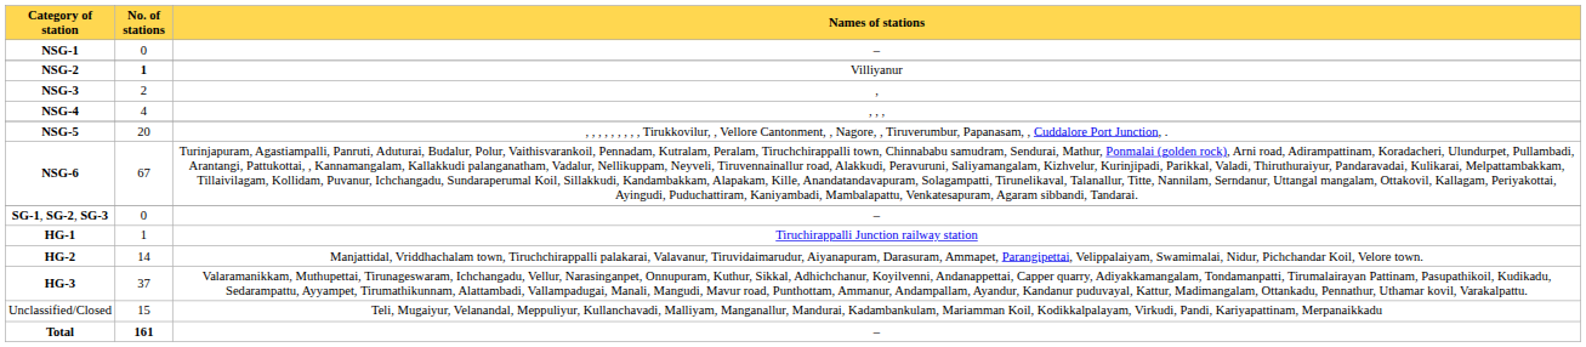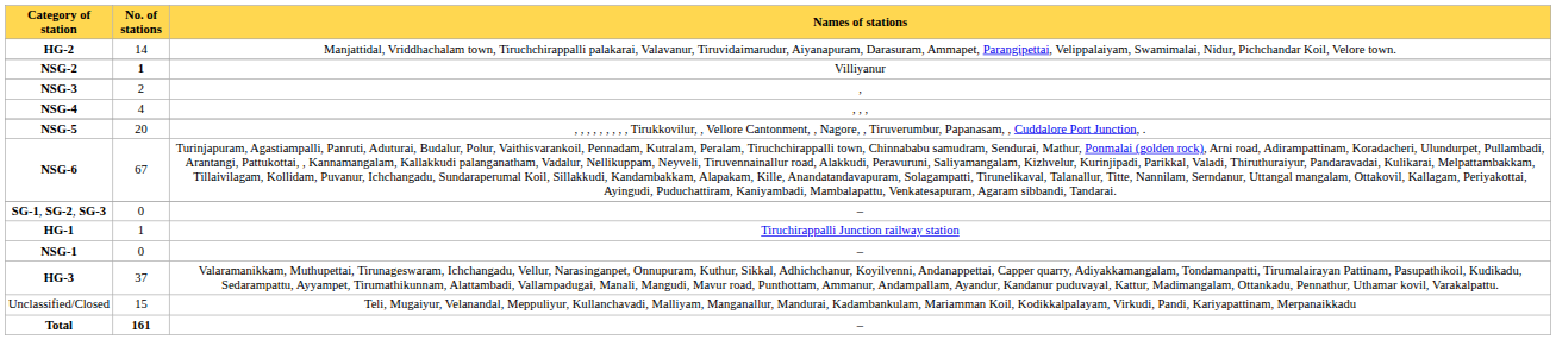rows swapped: NSG-1 <-> HG-2
